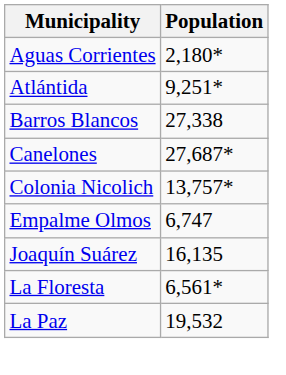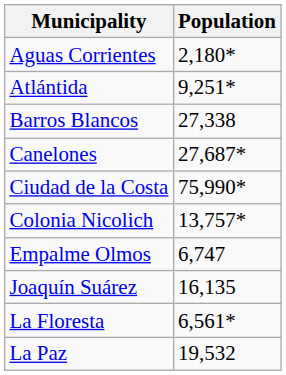+ row: Ciudad de la Costa | 75,990*
